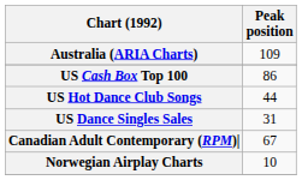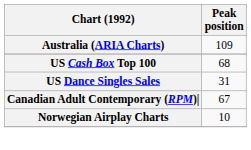US Cash Box Top 100 | Peak position: 86 -> 68
- row: US Hot Dance Club Songs | 44
